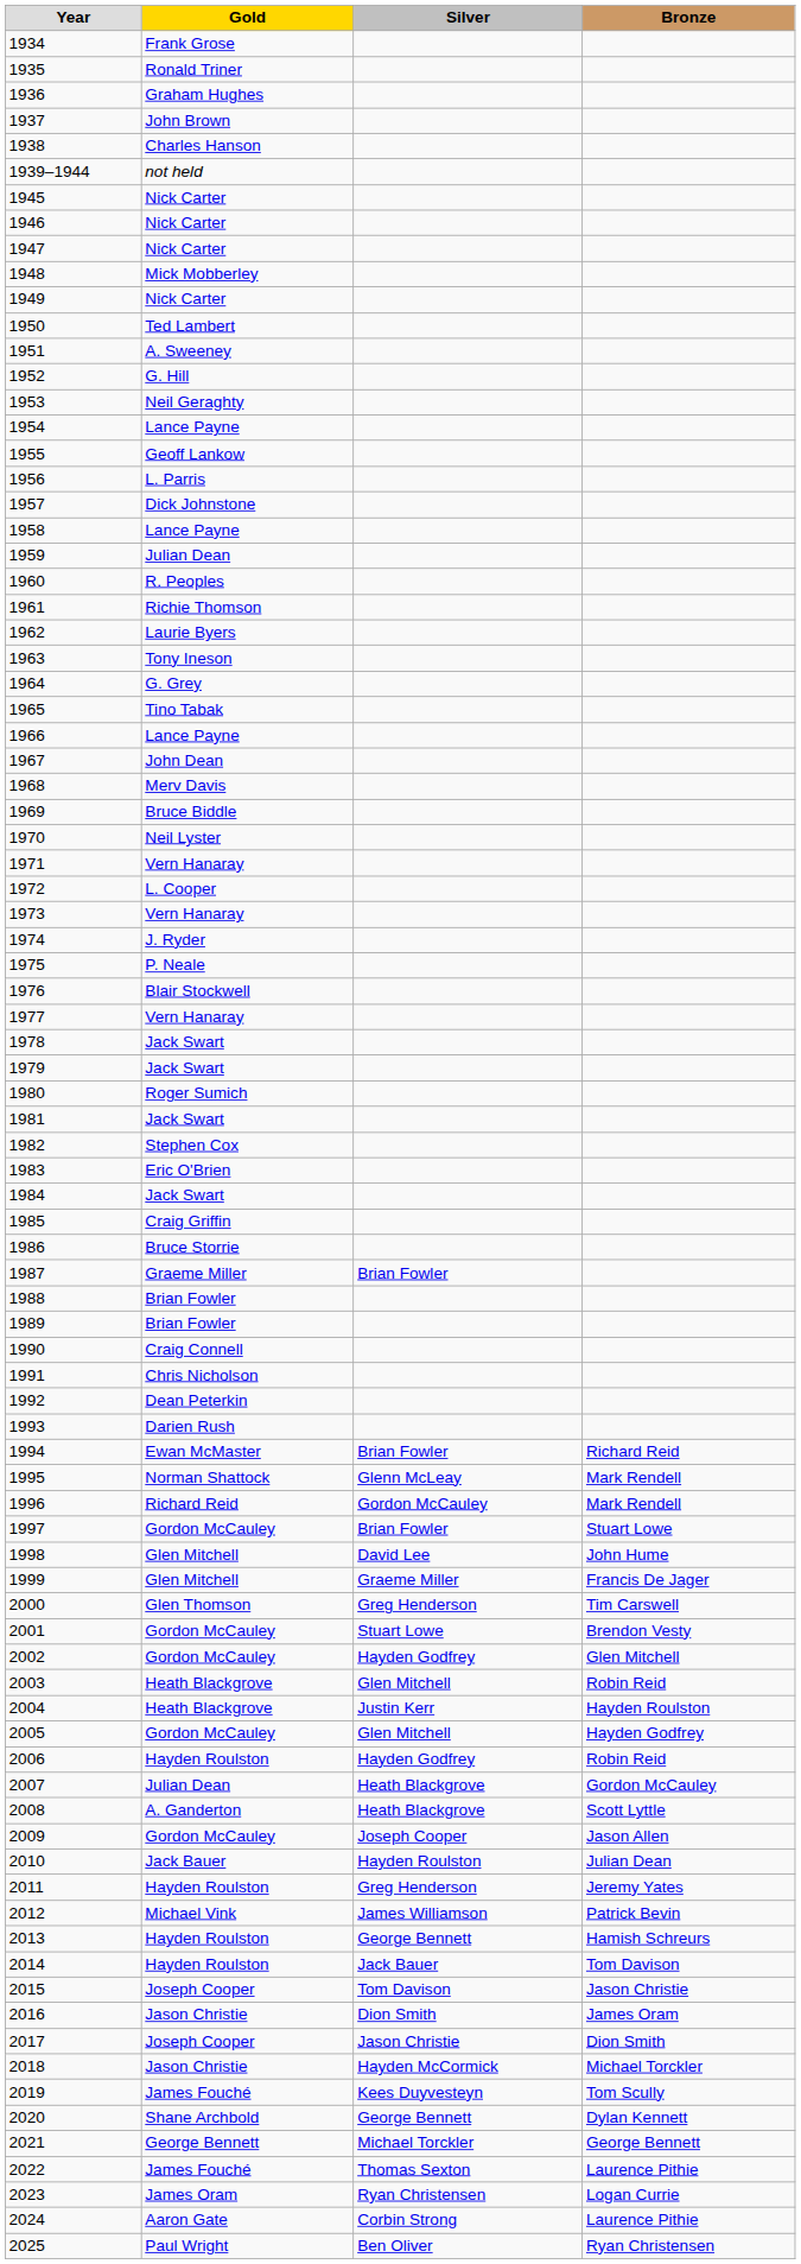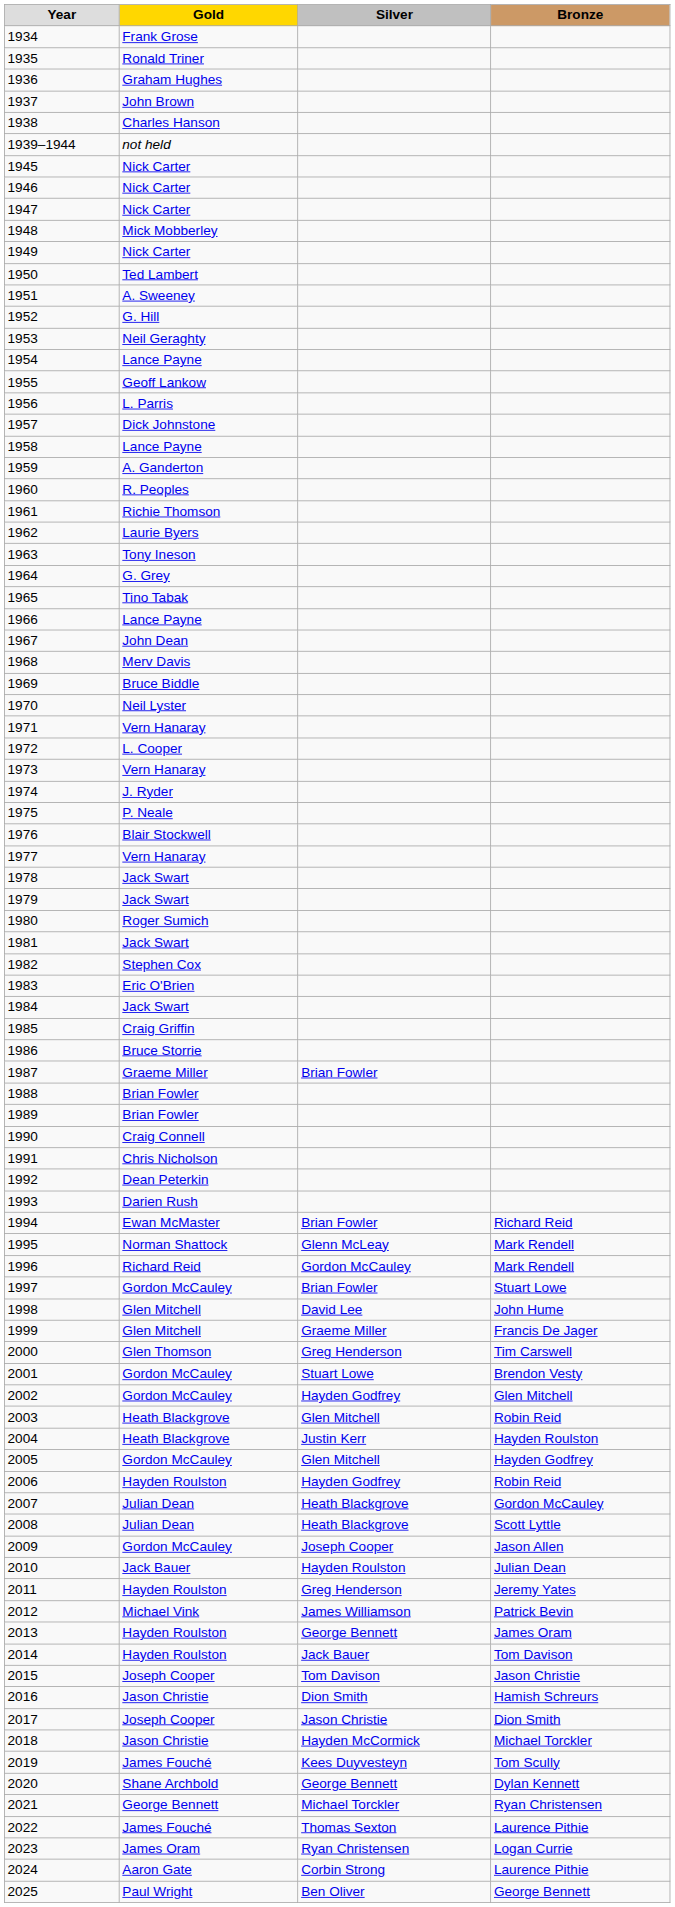1959 | Gold: Julian Dean -> A. Ganderton
2008 | Gold: A. Ganderton -> Julian Dean
2013 | Bronze: Hamish Schreurs -> James Oram
2016 | Bronze: James Oram -> Hamish Schreurs
2021 | Bronze: George Bennett -> Ryan Christensen
2025 | Bronze: Ryan Christensen -> George Bennett
